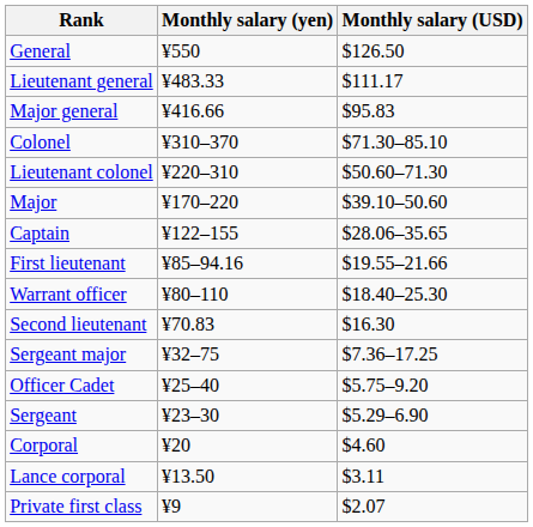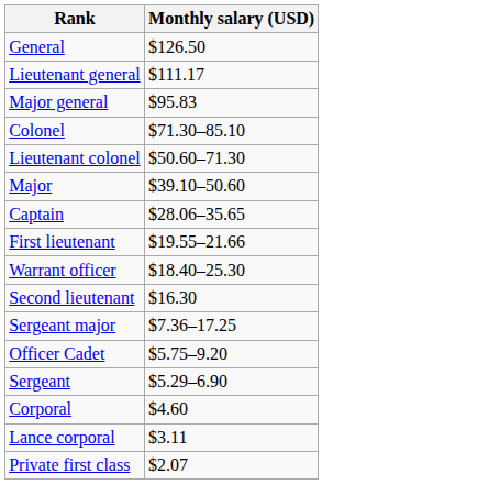- column: Monthly salary (yen) | ¥550 | ¥483.33 | ¥416.66 | ¥310–370 | ¥220–310 | ¥170–220 | ¥122–155 | ¥85–94.16 | ¥80–110 | ¥70.83 | ¥32–75 | ¥25–40 | ¥23–30 | ¥20 | ¥13.50 | ¥9
